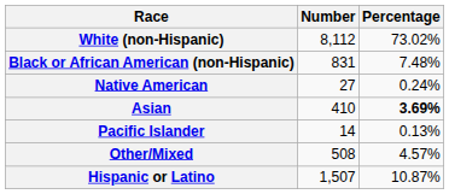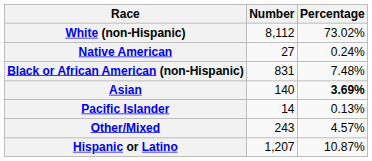rows swapped: Black or African American (non-Hispanic) <-> Native American
Asian | Number: 410 -> 140
Other/Mixed | Number: 508 -> 243
Hispanic or Latino | Number: 1,507 -> 1,207
